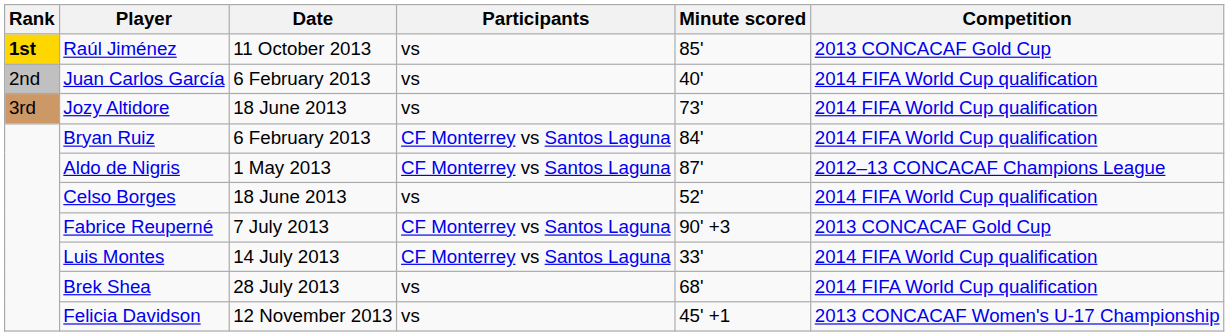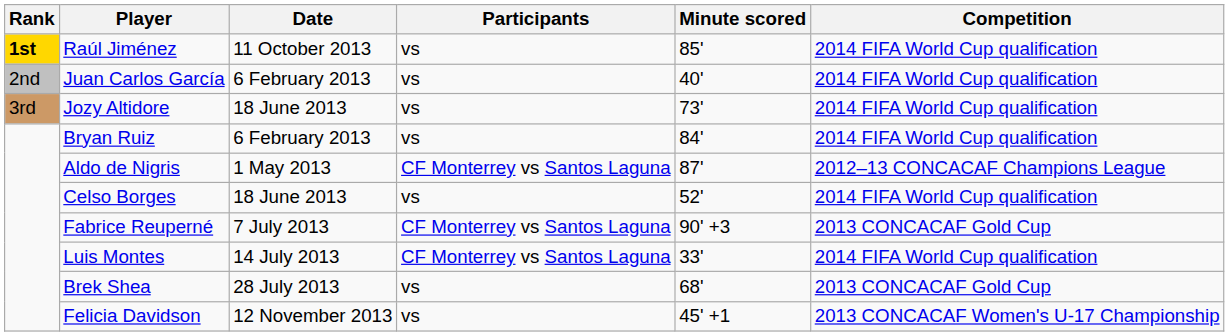Raúl Jiménez | Competition: 2013 CONCACAF Gold Cup -> 2014 FIFA World Cup qualification
Bryan Ruiz | Participants: CF Monterrey vs Santos Laguna -> vs
Brek Shea | Competition: 2014 FIFA World Cup qualification -> 2013 CONCACAF Gold Cup
